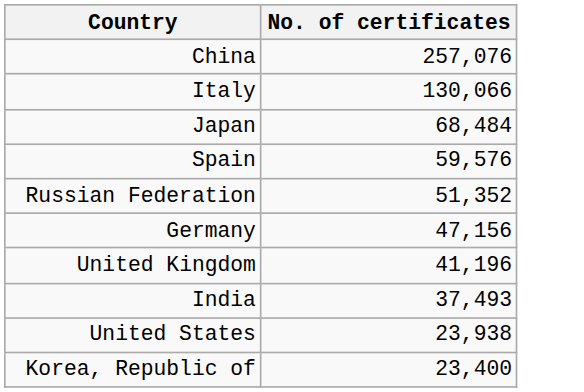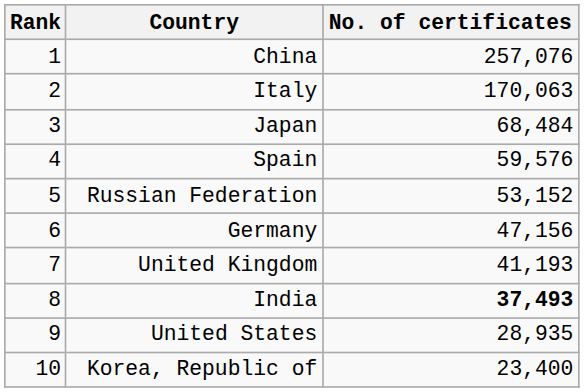+ column: Rank | 1 | 2 | 3 | 4 | 5 | 6 | 7 | 8 | 9 | 10
Italy | No. of certificates: 130,066 -> 170,063
Russian Federation | No. of certificates: 51,352 -> 53,152
United Kingdom | No. of certificates: 41,196 -> 41,193
India | No. of certificates: normal -> bold
United States | No. of certificates: 23,938 -> 28,935
